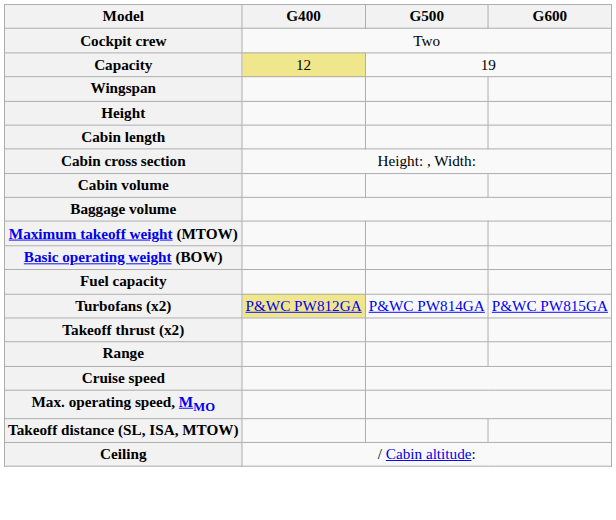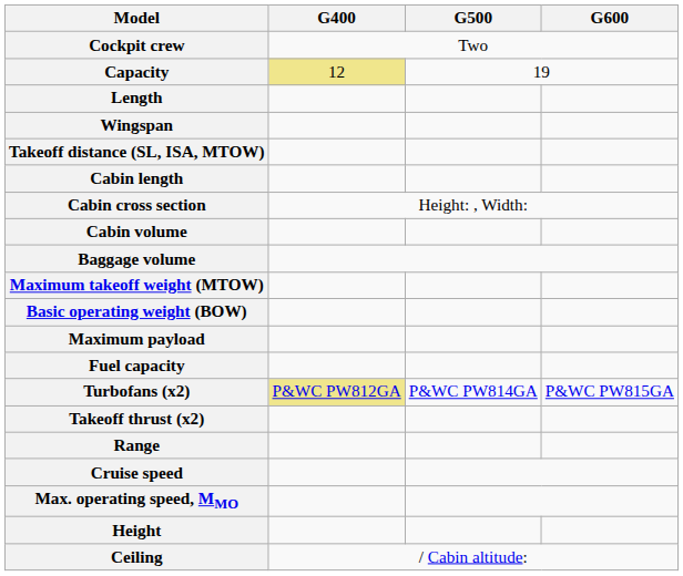+ row: Length
rows swapped: Height <-> Takeoff distance (SL, ISA, MTOW)
+ row: Maximum payload
